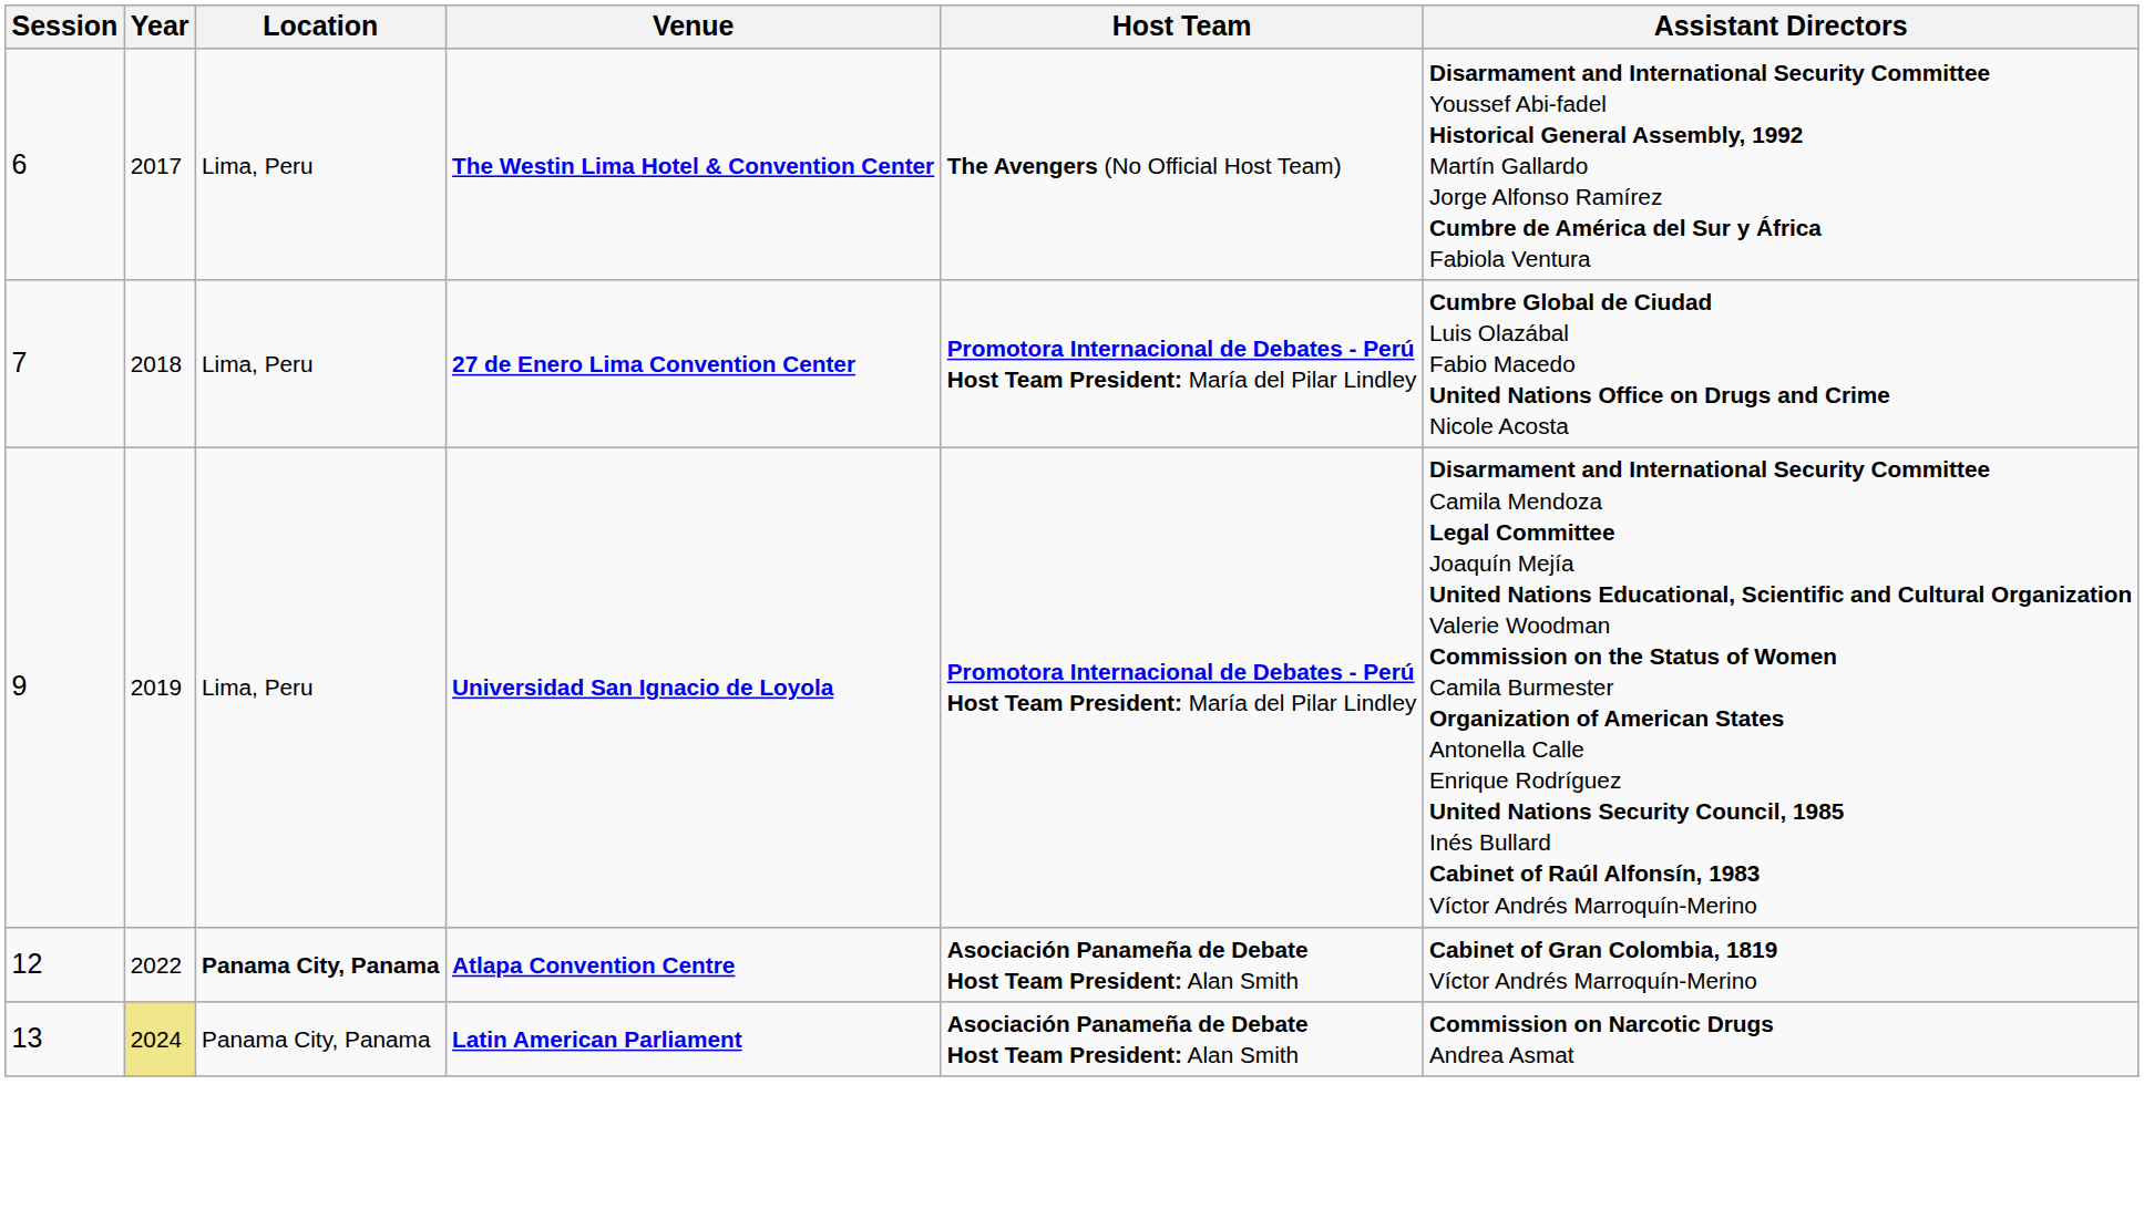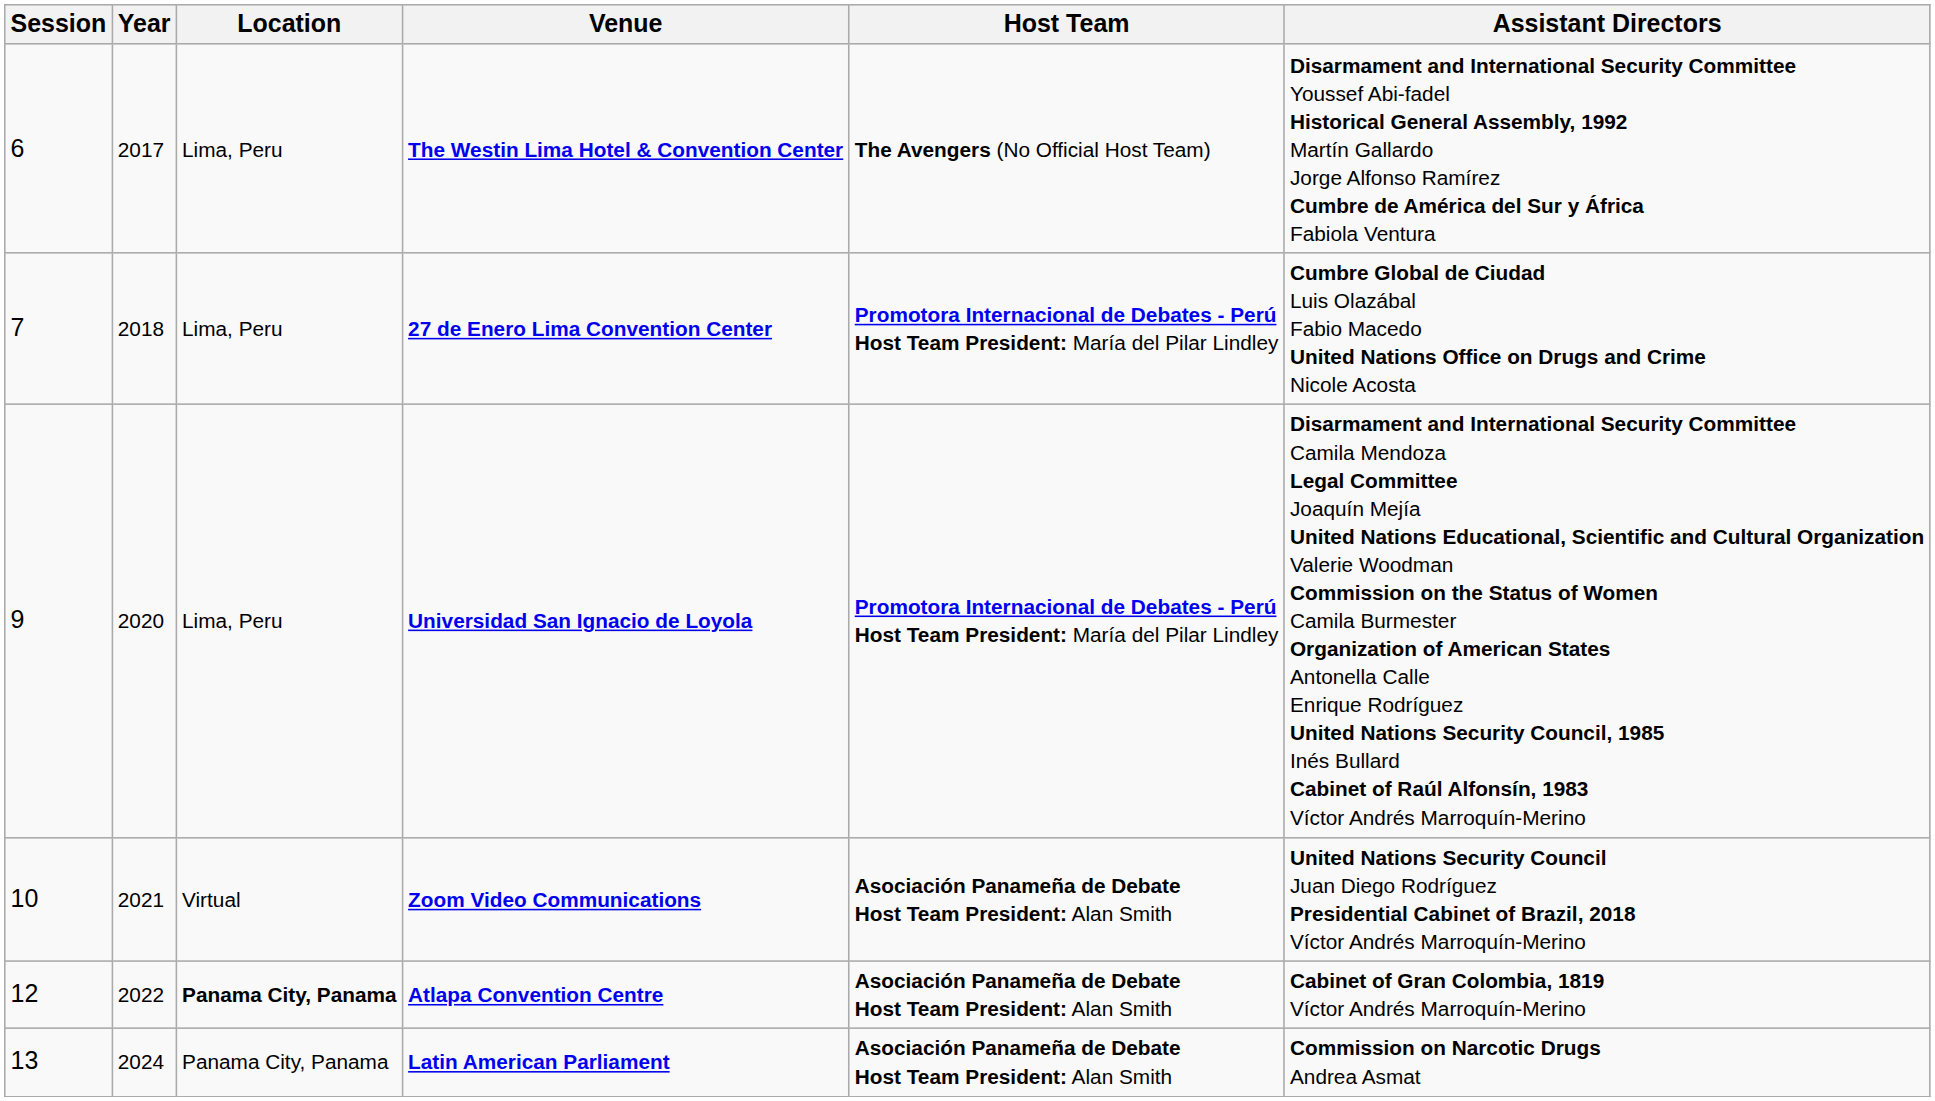Universidad San Ignacio de Loyola | Year: 2019 -> 2020
+ row: 10 | 2021 | Virtual | Zoom Video Communications | Asociación Panameña de Debate Host Team President: Alan Smith | United Nations Security Council Juan Diego Rodríguez Presidential Cabinet of Brazil, 2018 Víctor Andrés Marroquín-Merino
Latin American Parliament | Year: khaki background -> no background
